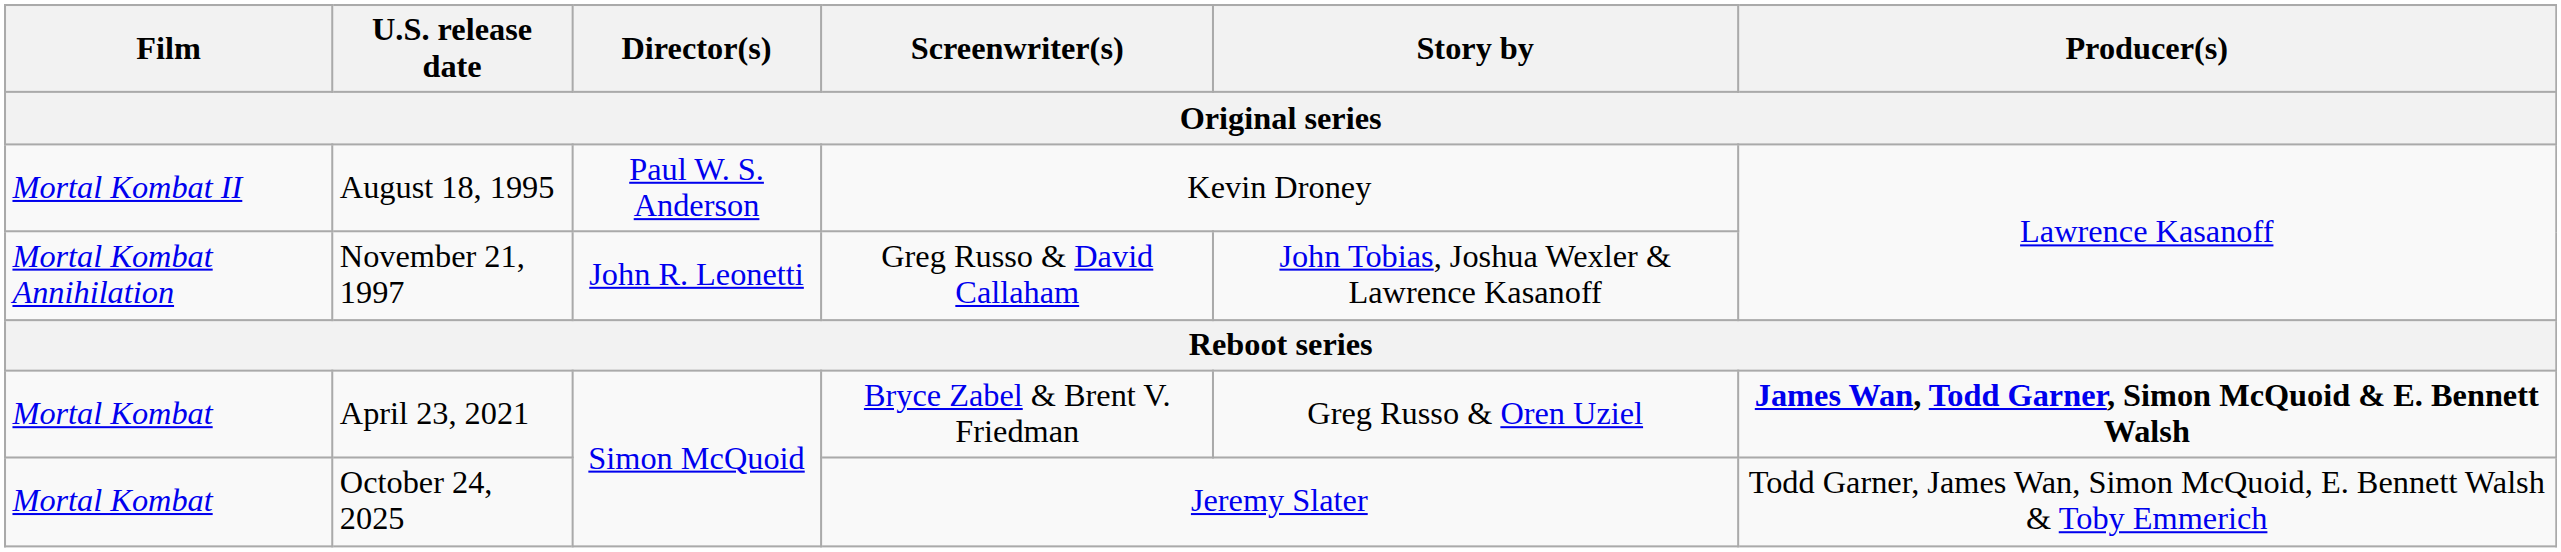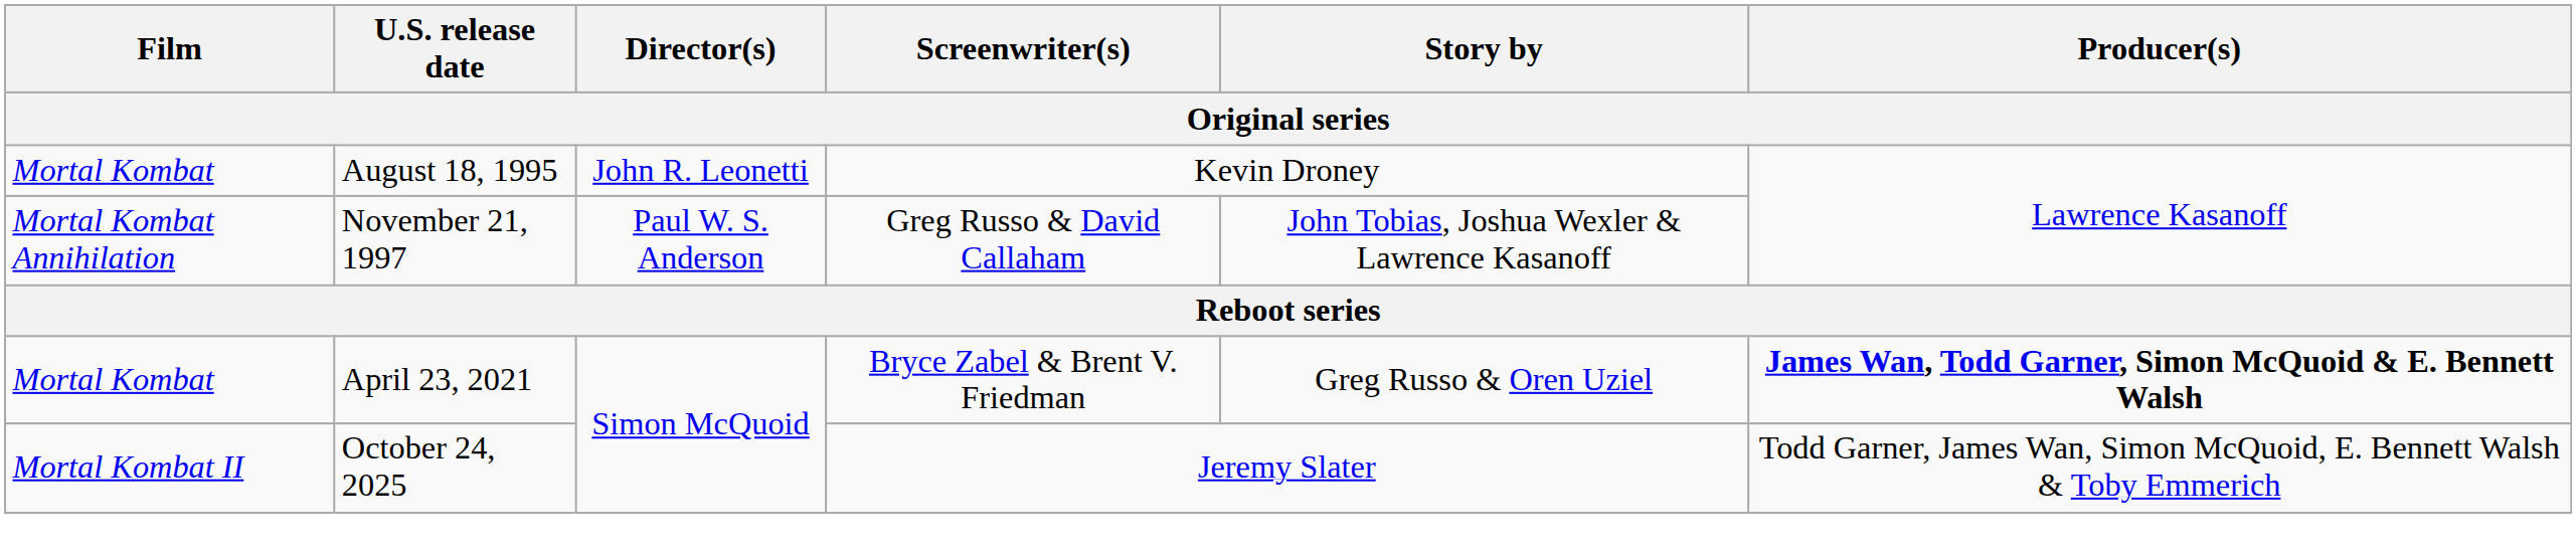August 18, 1995 | Film: Mortal Kombat II -> Mortal Kombat
August 18, 1995 | Director(s): Paul W. S. Anderson -> John R. Leonetti
November 21, 1997 | Director(s): John R. Leonetti -> Paul W. S. Anderson
October 24, 2025 | Film: Mortal Kombat -> Mortal Kombat II
